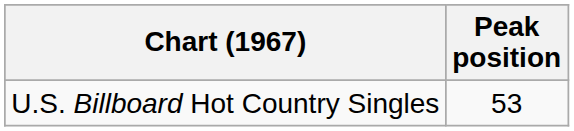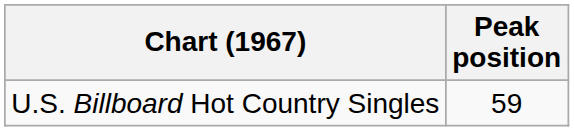U.S. Billboard Hot Country Singles | Peak position: 53 -> 59
